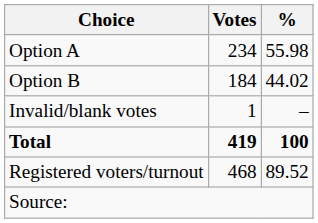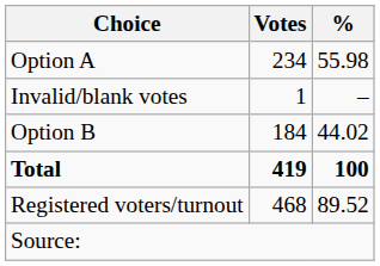rows swapped: Option B <-> Invalid/blank votes
